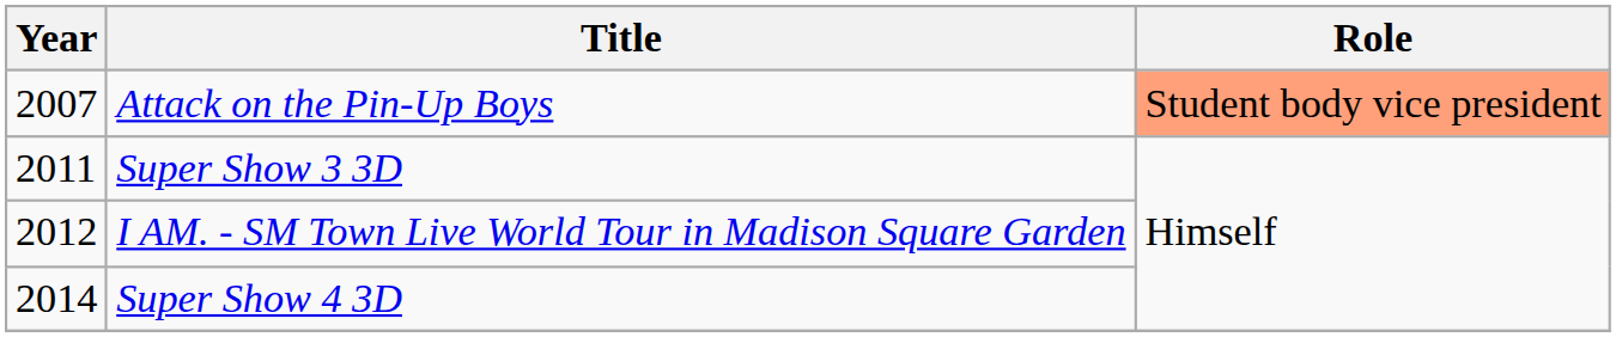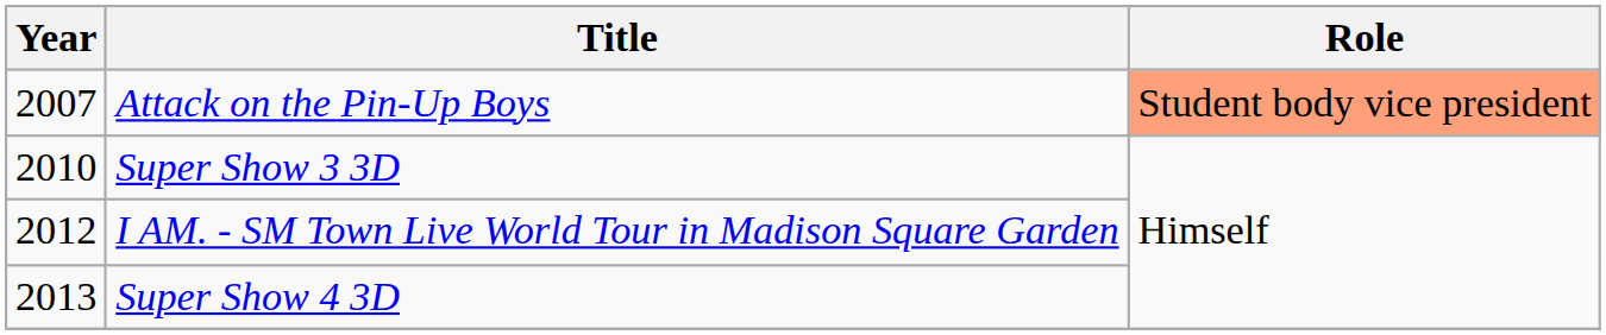Super Show 3 3D | Year: 2011 -> 2010
Super Show 4 3D | Year: 2014 -> 2013
